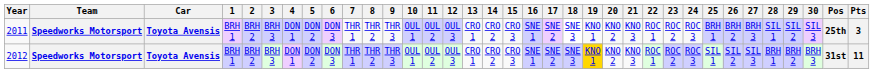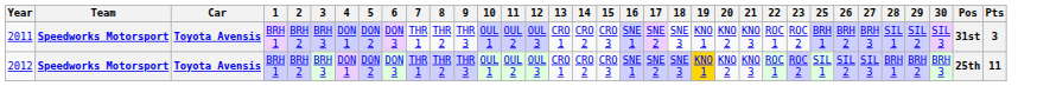- column: 24 | ROC 3 | ROC 3
2011 | Pos: 25th -> 31st
2012 | Pos: 31st -> 25th
